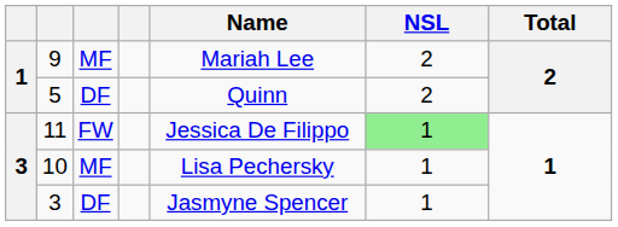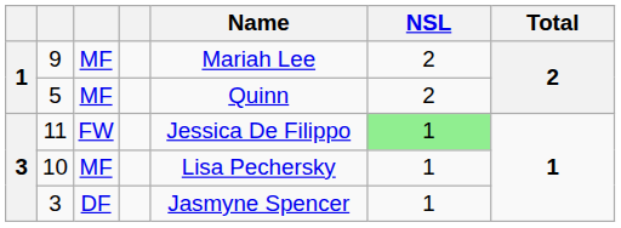5 | column 3: DF -> MF
